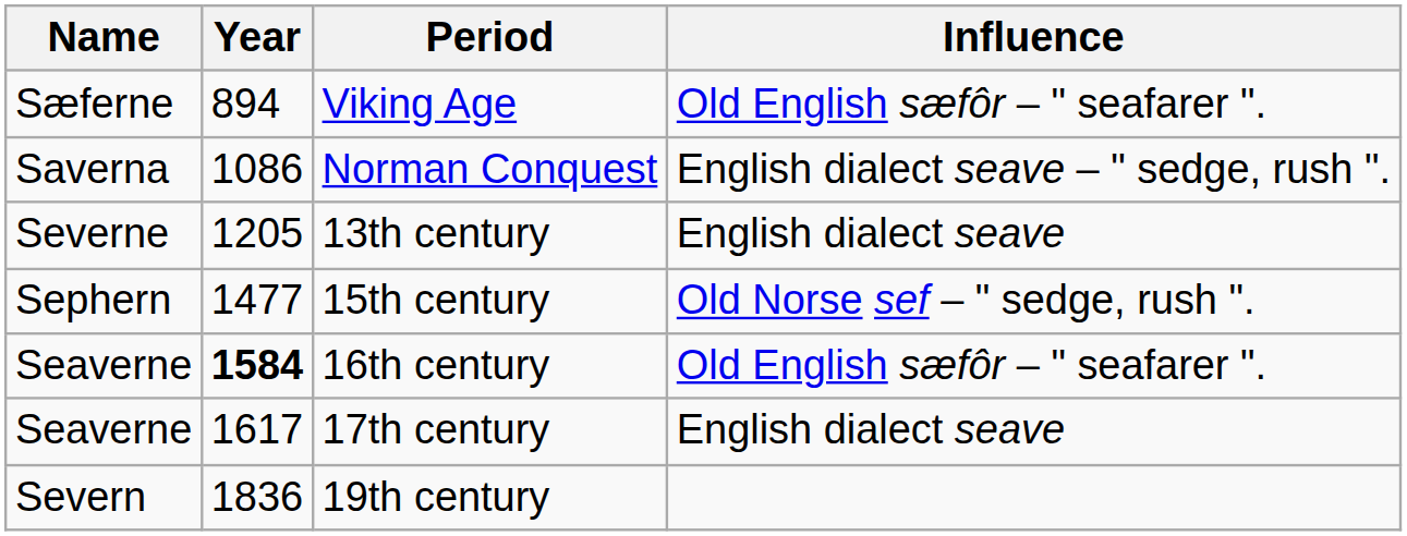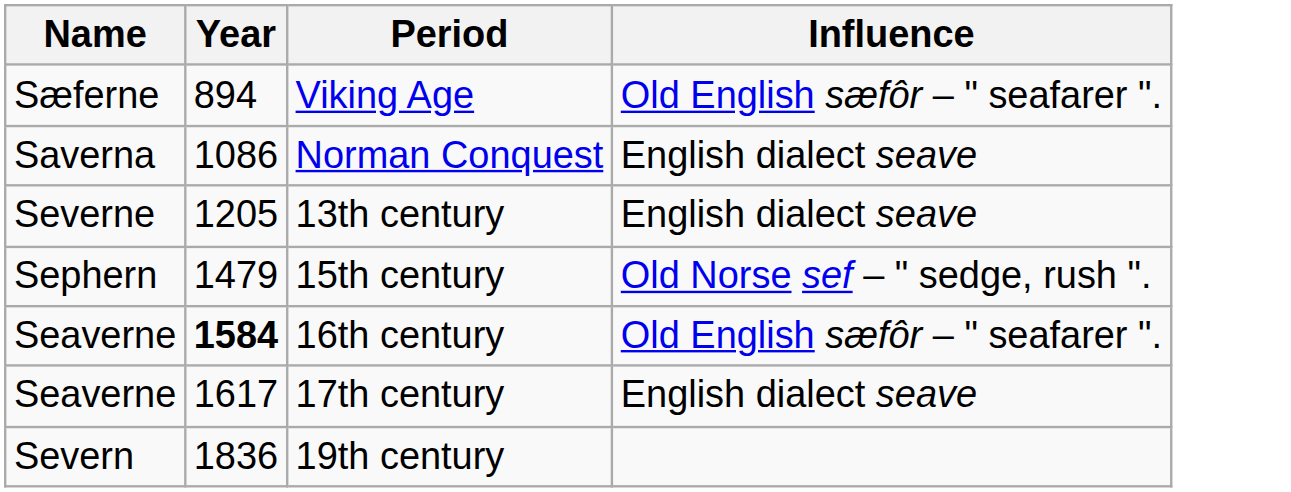Norman Conquest | Influence: English dialect seave – " sedge, rush ". -> English dialect seave
15th century | Year: 1477 -> 1479
